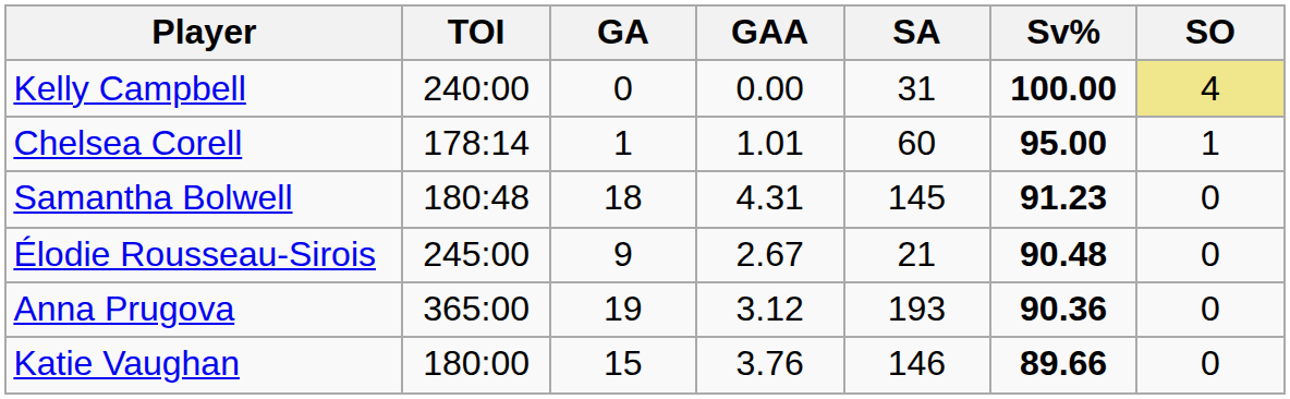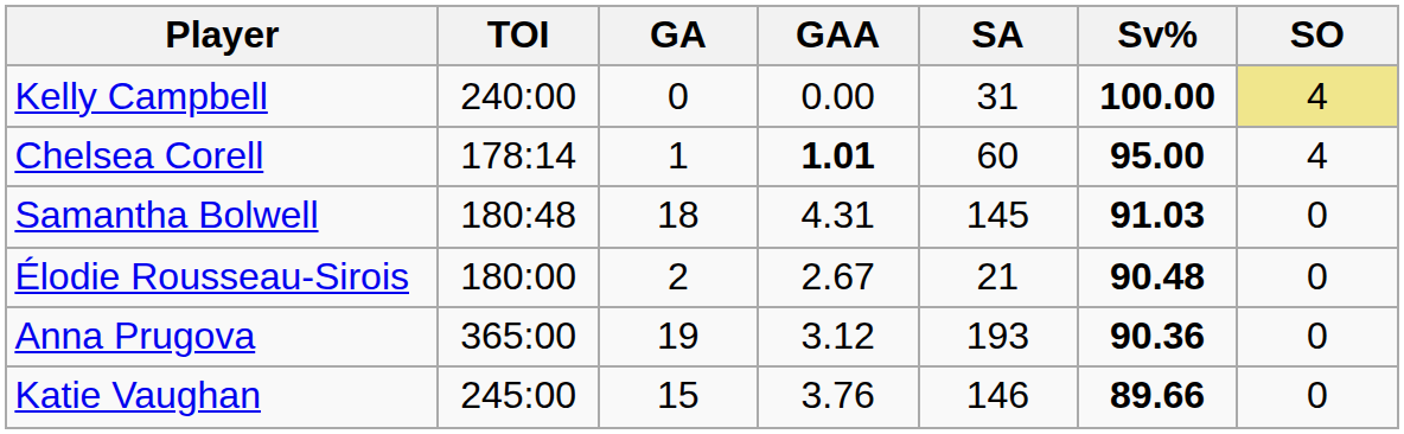Chelsea Corell | GAA: normal -> bold
Chelsea Corell | SO: 1 -> 4
Samantha Bolwell | Sv%: 91.23 -> 91.03
Élodie Rousseau-Sirois | TOI: 245:00 -> 180:00
Élodie Rousseau-Sirois | GA: 9 -> 2
Katie Vaughan | TOI: 180:00 -> 245:00
